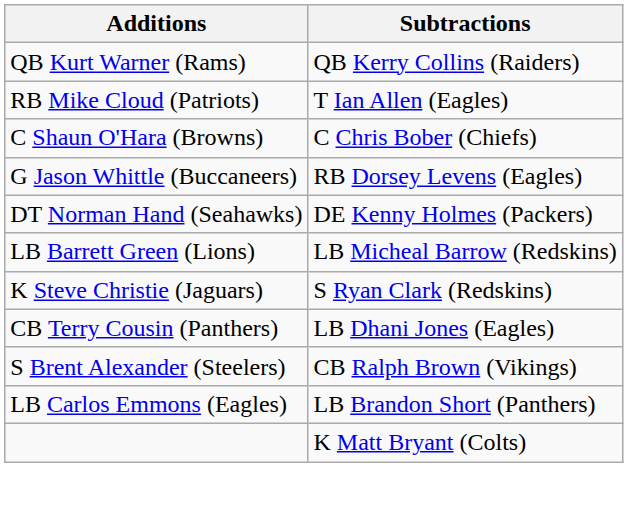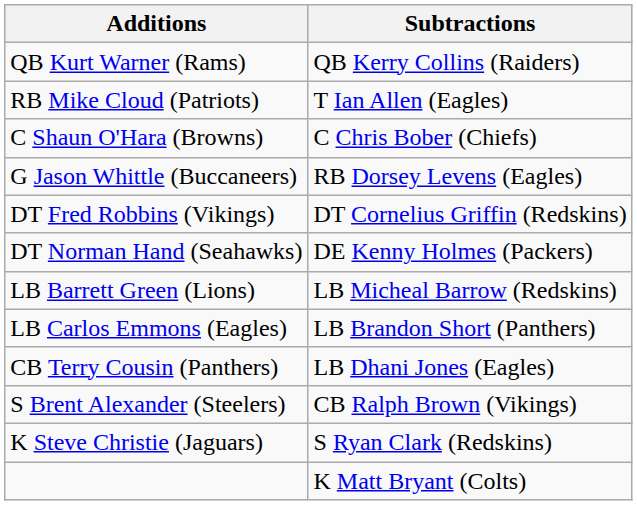+ row: DT Fred Robbins (Vikings) | DT Cornelius Griffin (Redskins)
rows swapped: LB Carlos Emmons (Eagles) <-> K Steve Christie (Jaguars)
